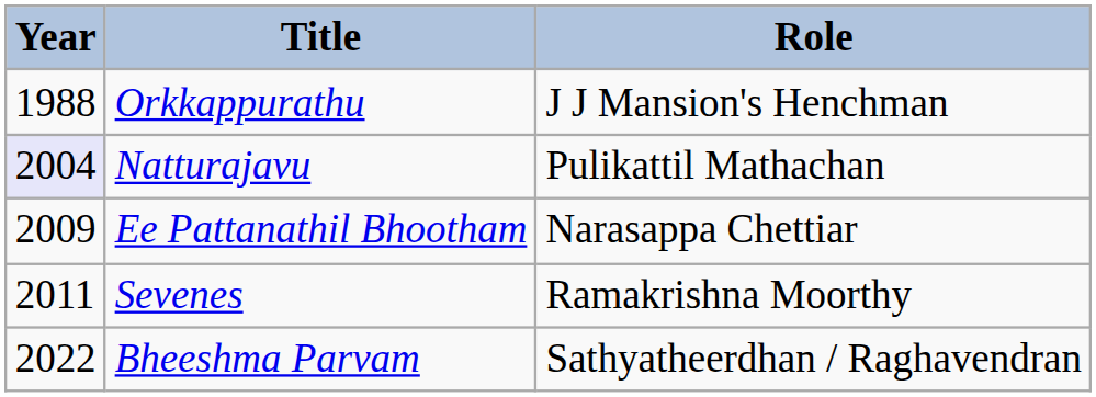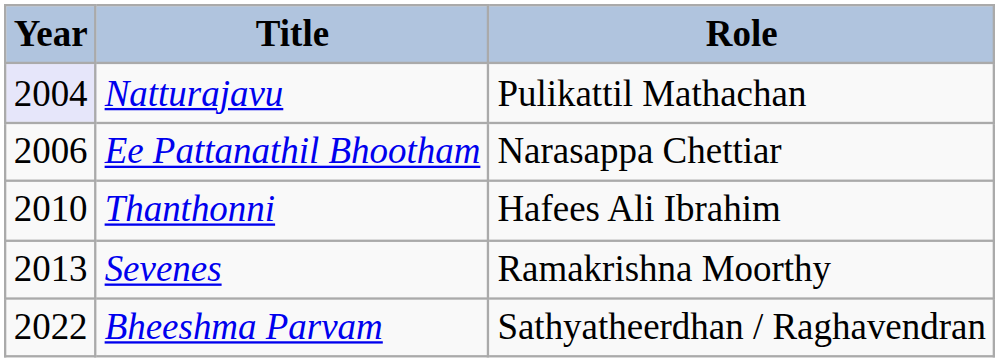- row: 1988 | Orkkappurathu | J J Mansion's Henchman
Ee Pattanathil Bhootham | Year: 2009 -> 2006
+ row: 2010 | Thanthonni | Hafees Ali Ibrahim
Sevenes | Year: 2011 -> 2013
